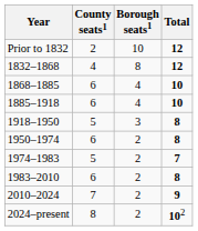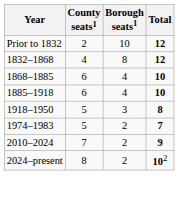- row: 1950–1974 | 6 | 2 | 8
- row: 1983–2010 | 6 | 2 | 8
